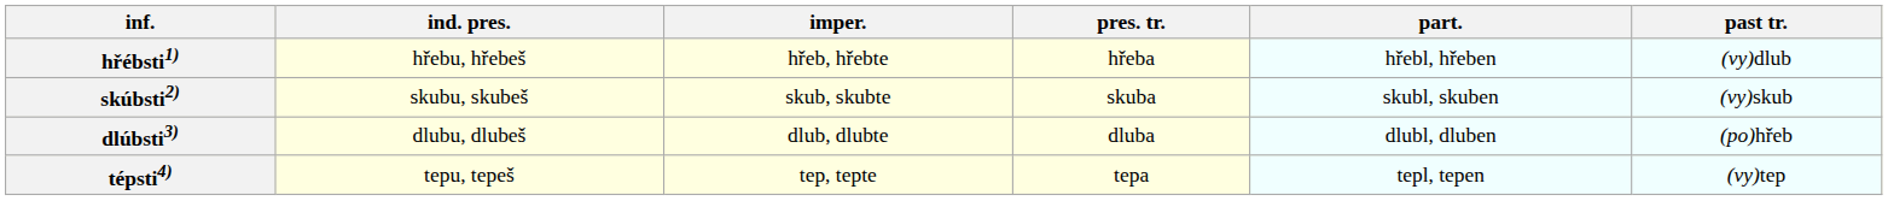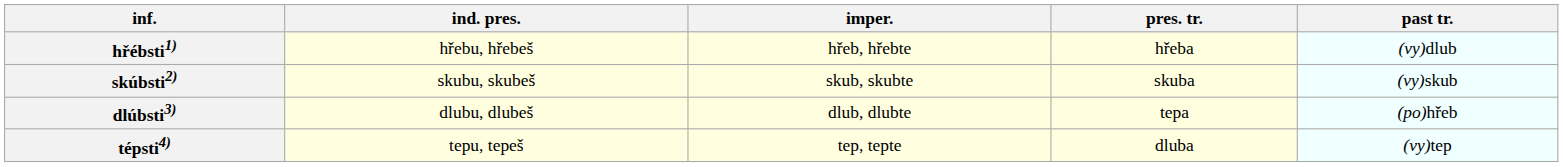- column: part. | hřebl, hřeben | skubl, skuben | dlubl, dluben | tepl, tepen
dlúbsti3) | pres. tr.: dluba -> tepa
tépsti4) | pres. tr.: tepa -> dluba
